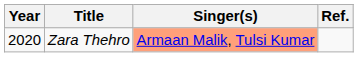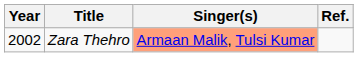Zara Thehro | Year: 2020 -> 2002
